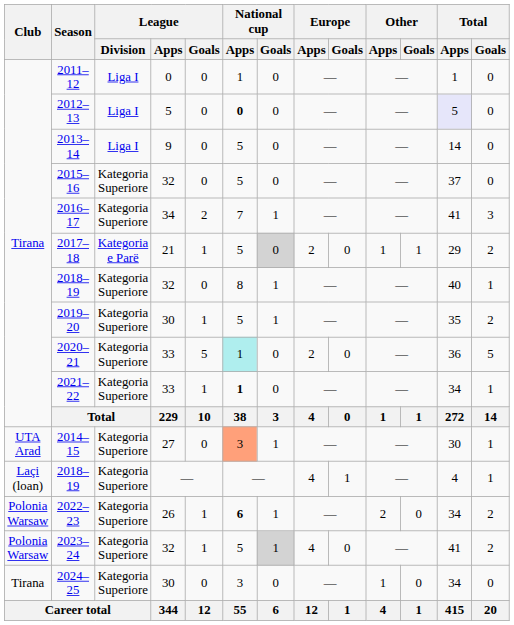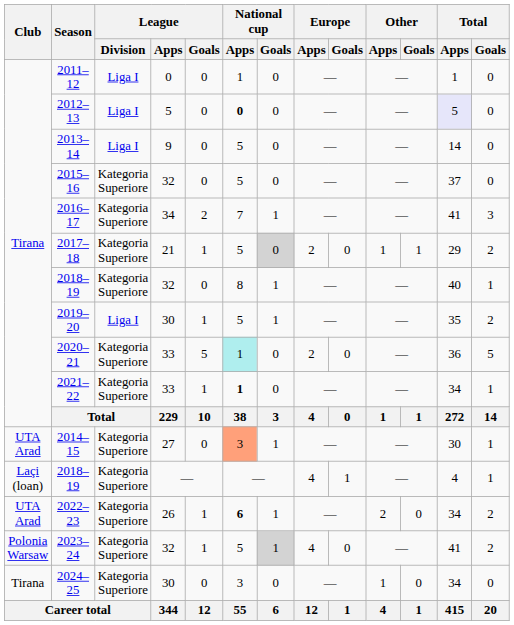2017–18 | League / Division: Kategoria e Parë -> Kategoria Superiore
2019–20 | League / Division: Kategoria Superiore -> Liga I
2022–23 | Club: Polonia Warsaw -> UTA Arad
